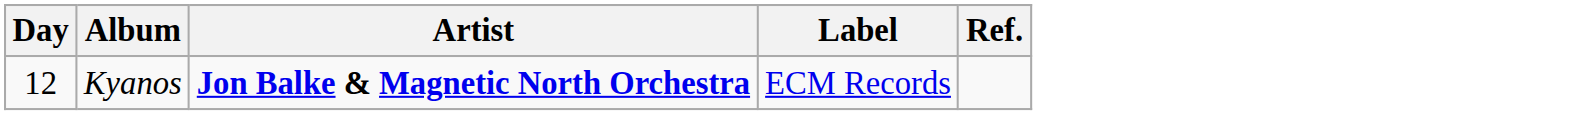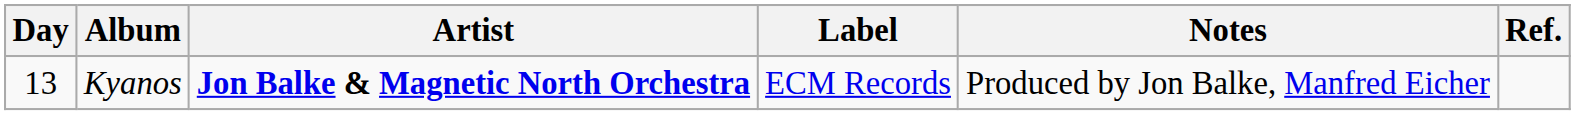+ column: Notes | Produced by Jon Balke, Manfred Eicher
Kyanos | Day: 12 -> 13
